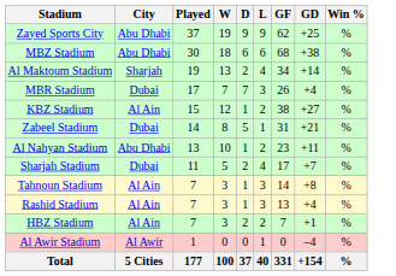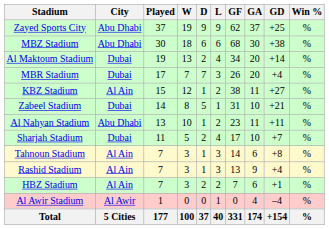+ column: GA | 37 | 30 | 20 | 20 | 11 | 10 | 11 | 10 | 6 | 9 | 6 | 4 | 174
Al Maktoum Stadium | City: Sharjah -> Dubai
